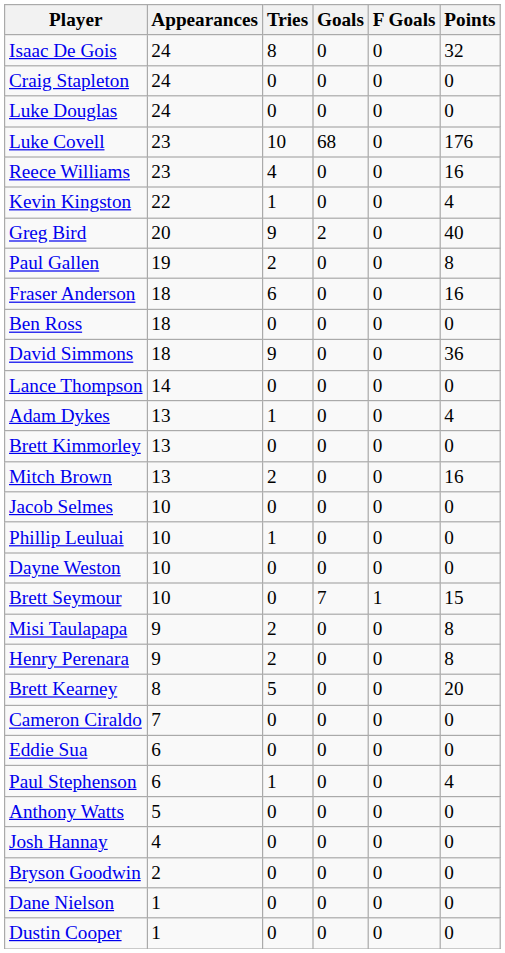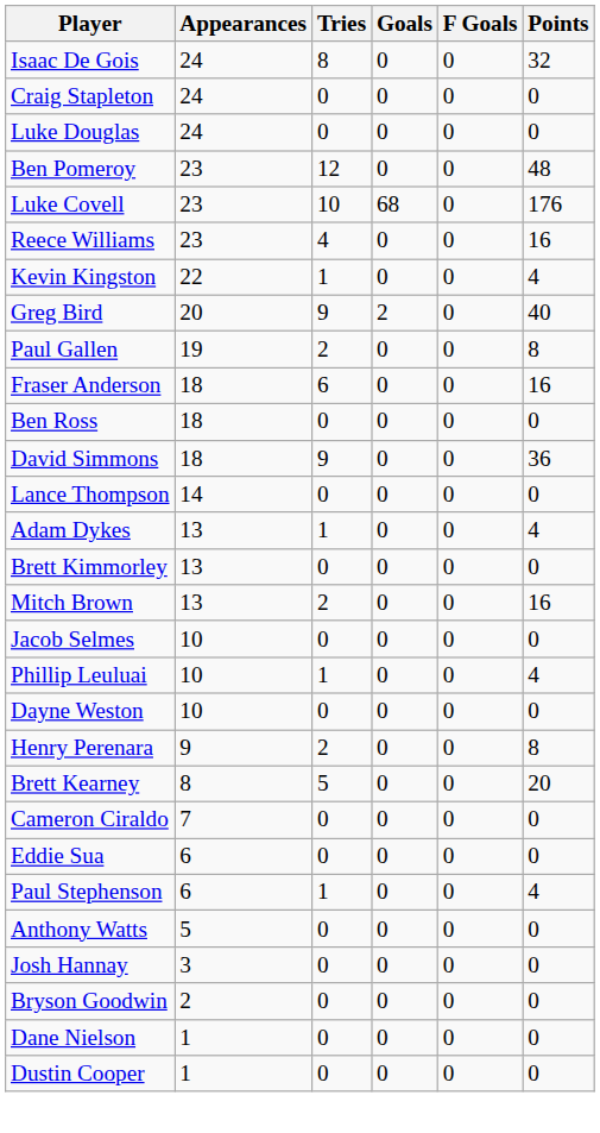+ row: Ben Pomeroy | 23 | 12 | 0 | 0 | 48
Phillip Leuluai | Points: 0 -> 4
- row: Brett Seymour | 10 | 0 | 7 | 1 | 15
- row: Misi Taulapapa | 9 | 2 | 0 | 0 | 8
Josh Hannay | Appearances: 4 -> 3
